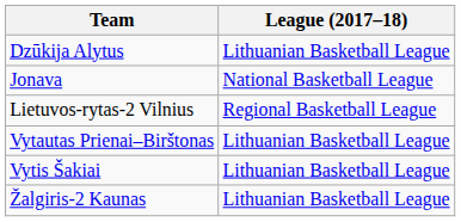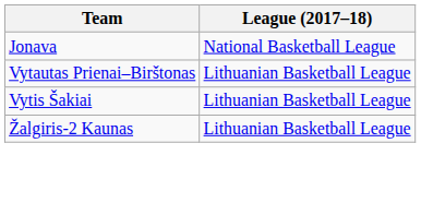- row: Dzūkija Alytus | Lithuanian Basketball League
- row: Lietuvos-rytas-2 Vilnius | Regional Basketball League
